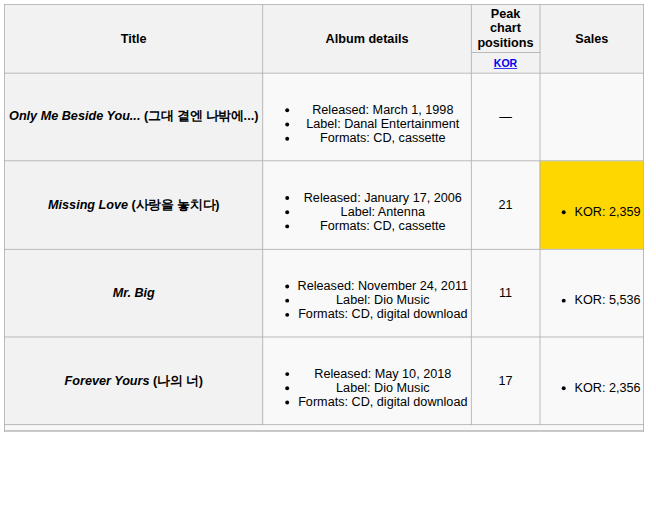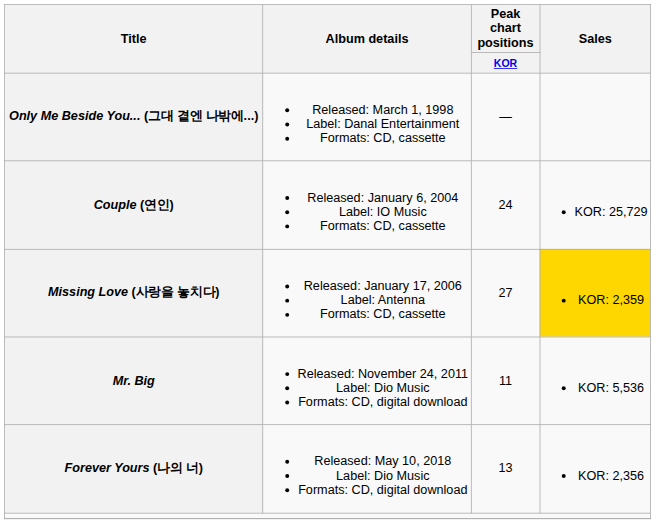+ row: Couple (연인) | Released: January 6, 2004 Label: IO Music Formats: CD, cassette | 24 | KOR: 25,729
Missing Love (사랑을 놓치다) | Peak chart positions / KOR: 21 -> 27
Forever Yours (나의 너) | Peak chart positions / KOR: 17 -> 13
